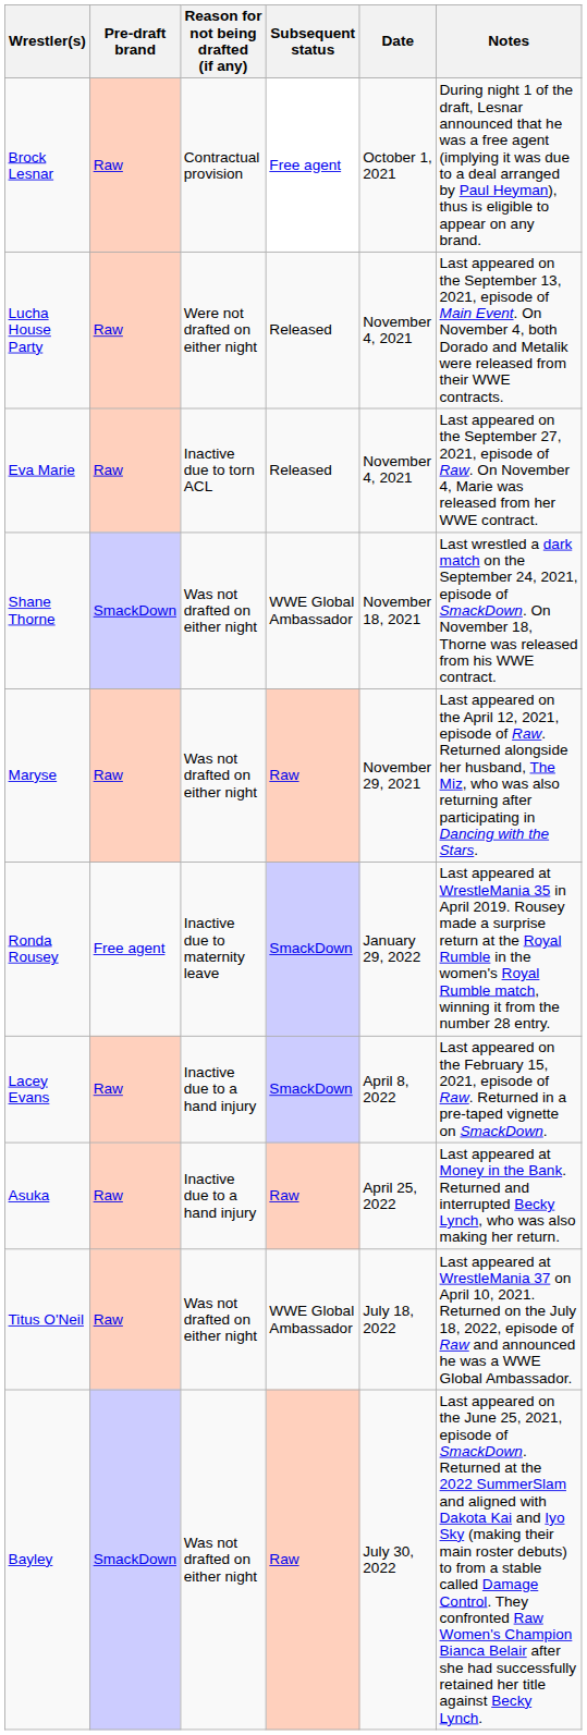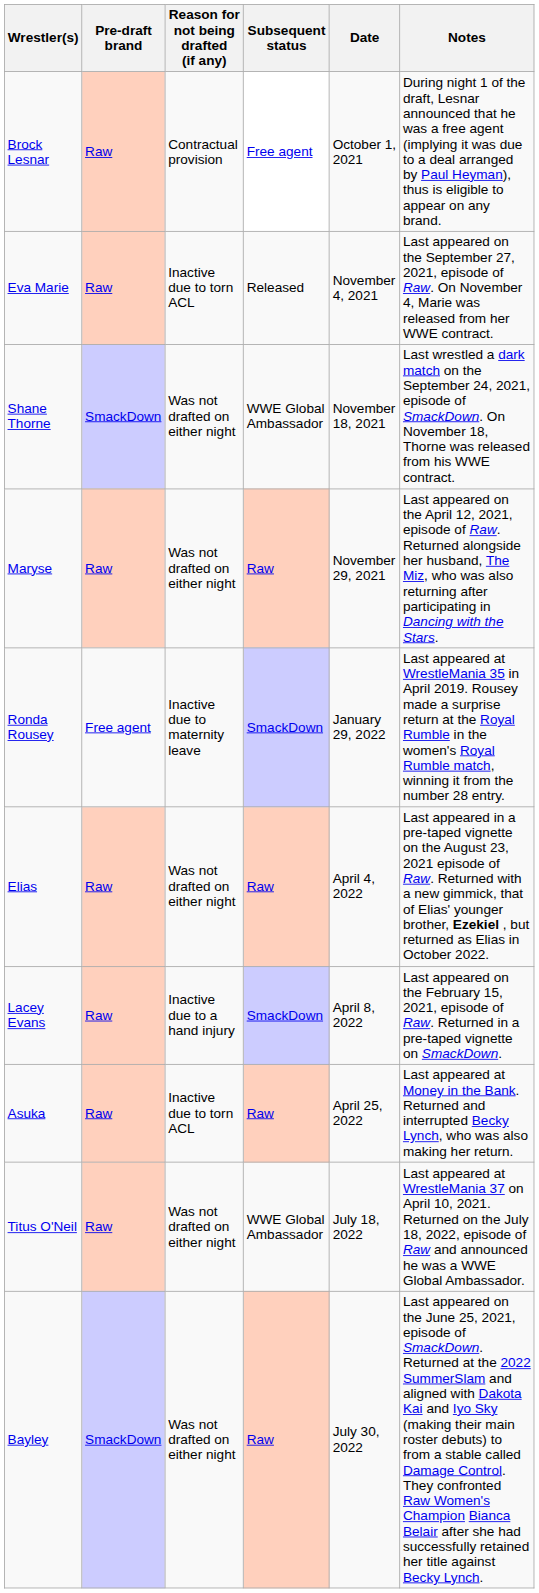- row: Lucha House Party | Raw | Were not drafted on either night | Released | November 4, 2021 | Last appeared on the September 13, 2021, episode of Main Event. On November 4, both Dorado and Metalik were released from their WWE contracts.
+ row: Elias | Raw | Was not drafted on either night | Raw | April 4, 2022 | Last appeared in a pre-taped vignette on the August 23, 2021 episode of Raw. Returned with a new gimmick, that of Elias' younger brother, Ezekiel , but returned as Elias in October 2022.
Asuka | Reason for not being drafted (if any): Inactive due to a hand injury -> Inactive due to torn ACL
